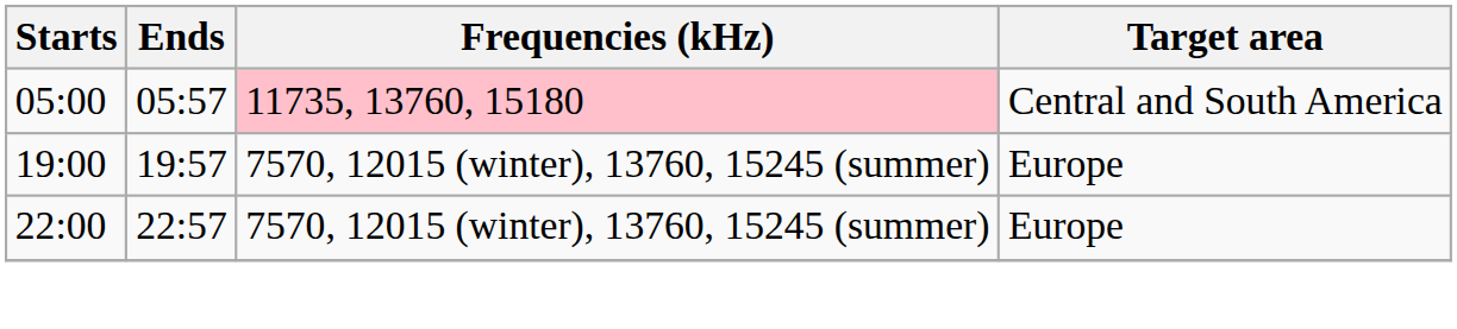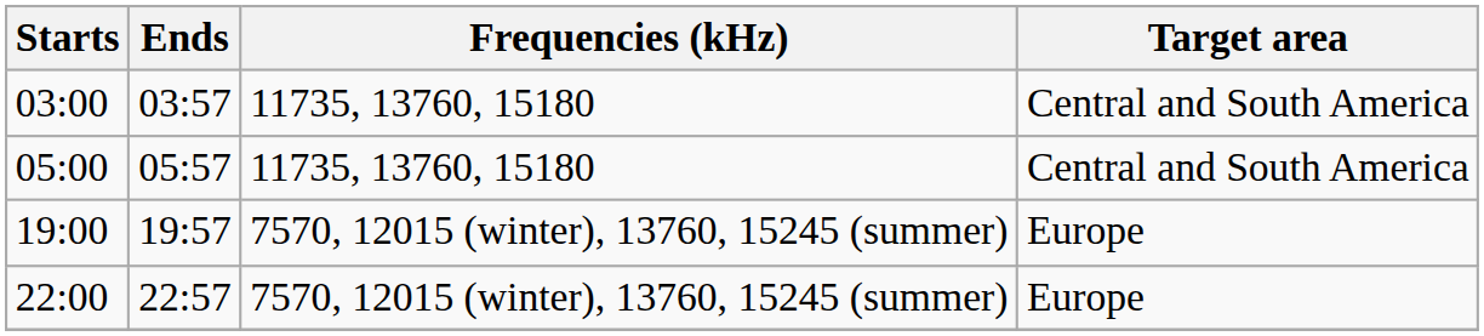+ row: 03:00 | 03:57 | 11735, 13760, 15180 | Central and South America
05:00 | Frequencies (kHz): pink background -> no background
